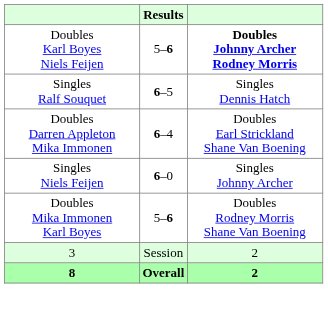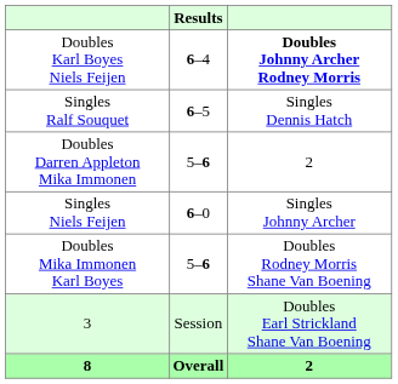Doubles Karl Boyes Niels Feijen | Results: 5–6 -> 6–4
Doubles Darren Appleton Mika Immonen | Results: 6–4 -> 5–6
Doubles Darren Appleton Mika Immonen | column 3: Doubles Earl Strickland Shane Van Boening -> 2
3 | column 3: 2 -> Doubles Earl Strickland Shane Van Boening
